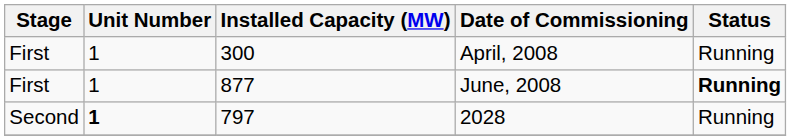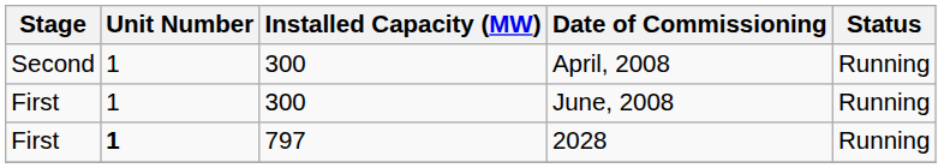April, 2008 | Stage: First -> Second
June, 2008 | Installed Capacity (MW): 877 -> 300
June, 2008 | Status: bold -> normal
2028 | Stage: Second -> First
